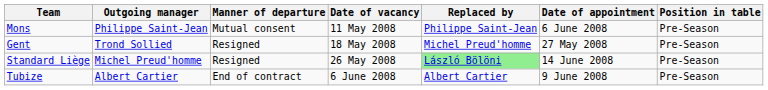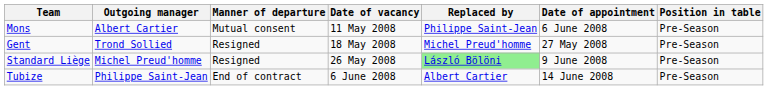Mons | Outgoing manager: Philippe Saint-Jean -> Albert Cartier
Standard Liège | Date of appointment: 14 June 2008 -> 9 June 2008
Tubize | Outgoing manager: Albert Cartier -> Philippe Saint-Jean
Tubize | Date of appointment: 9 June 2008 -> 14 June 2008
